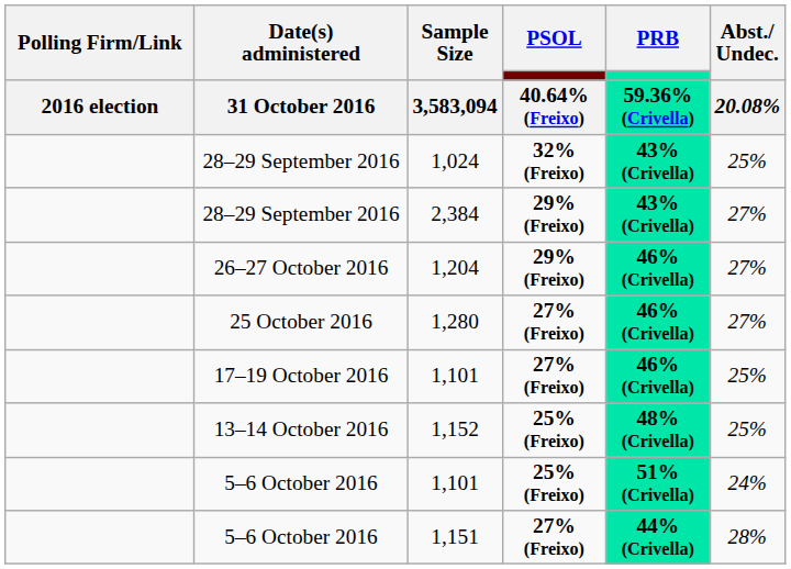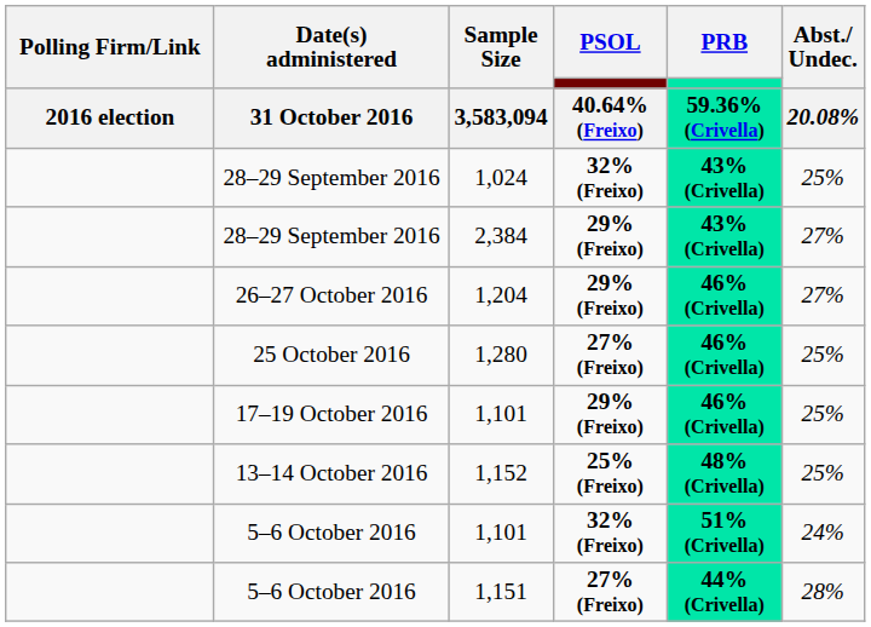1,280 | Abst./ Undec.: 27% -> 25%
17–19 October 2016 / 1,101 | PSOL: 27% (Freixo) -> 29% (Freixo)
5–6 October 2016 / 1,101 | PSOL: 25% (Freixo) -> 32% (Freixo)
